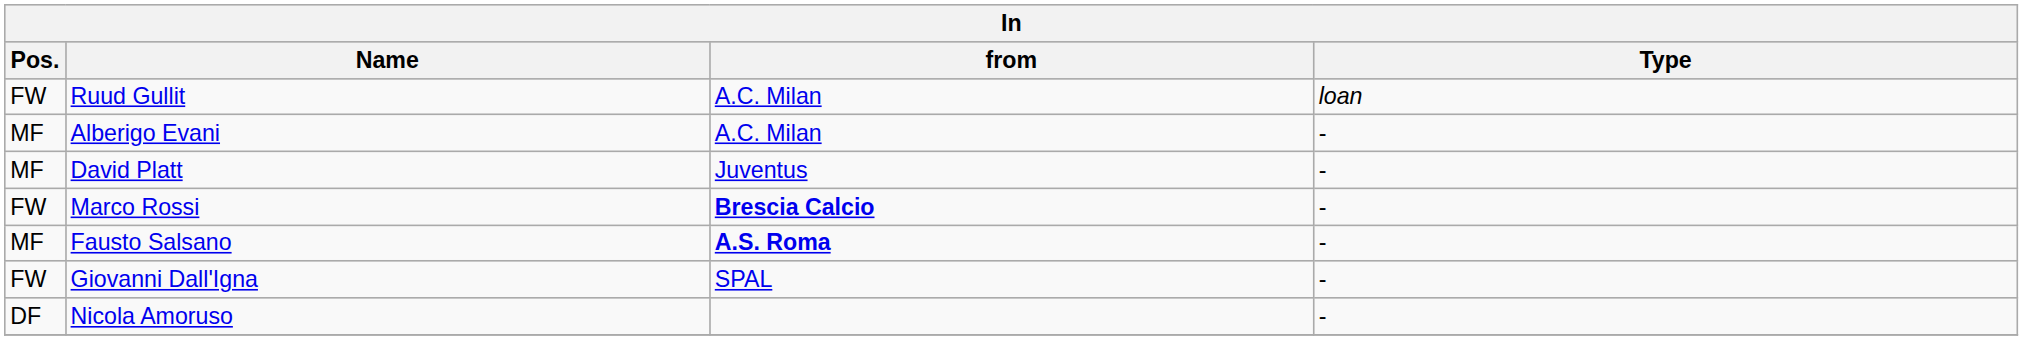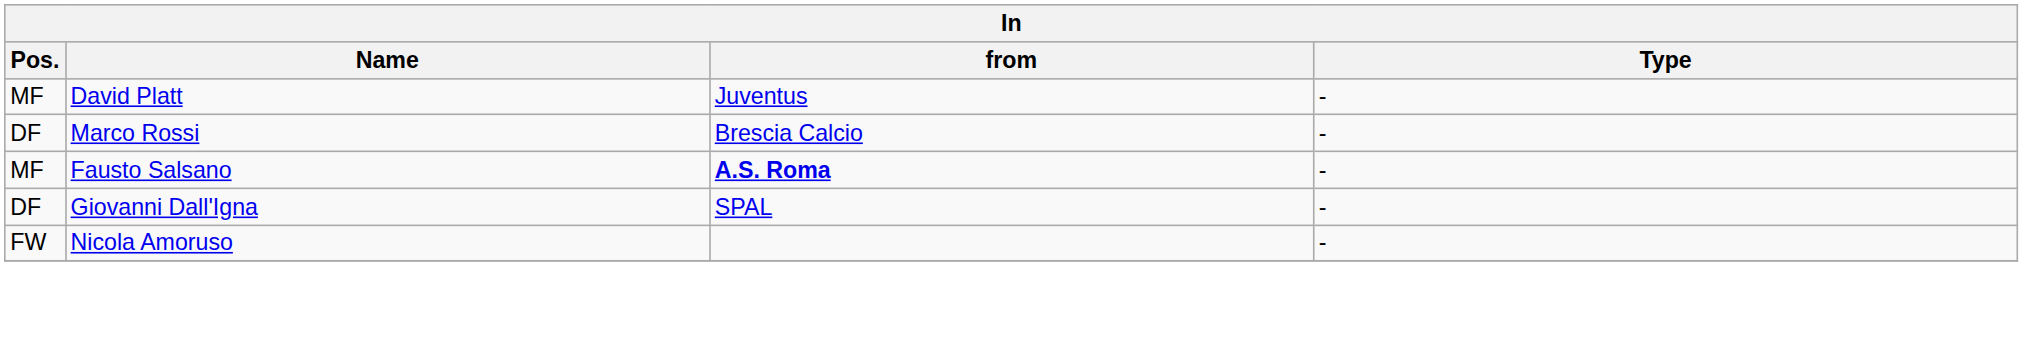- row: FW | Ruud Gullit | A.C. Milan | loan
- row: MF | Alberigo Evani | A.C. Milan | -
Marco Rossi | Pos.: FW -> DF
Marco Rossi | from: bold -> normal
Giovanni Dall'Igna | Pos.: FW -> DF
Nicola Amoruso | Pos.: DF -> FW
